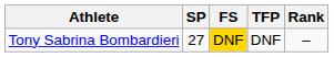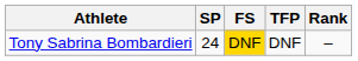Tony Sabrina Bombardieri | SP: 27 -> 24
